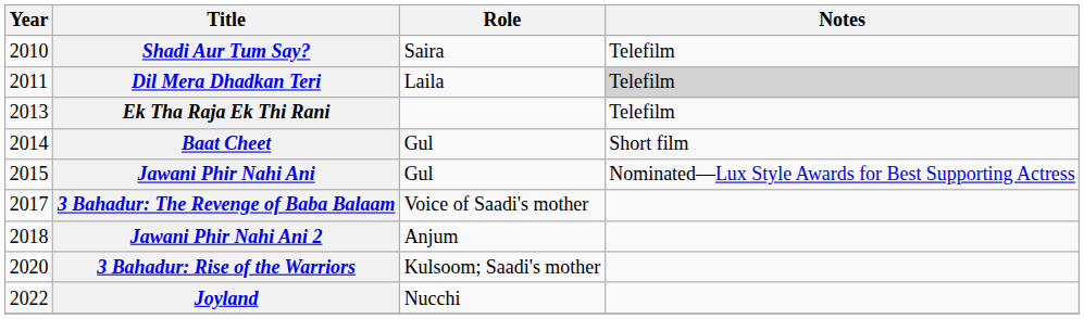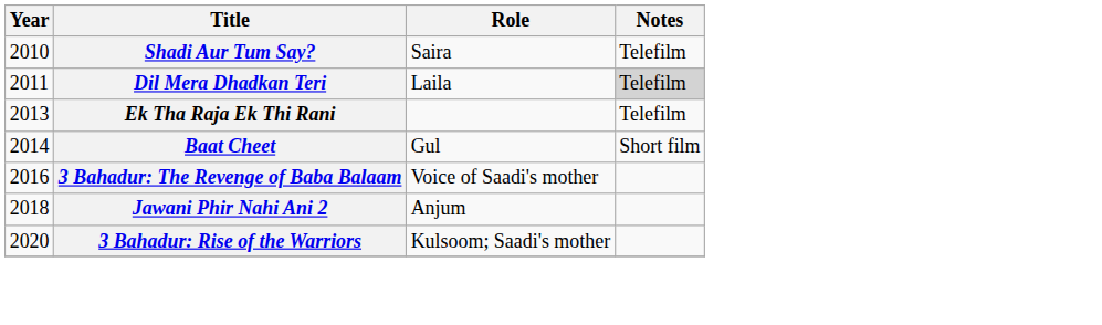- row: 2015 | Jawani Phir Nahi Ani | Gul | Nominated—Lux Style Awards for Best Supporting Actress
3 Bahadur: The Revenge of Baba Balaam | Year: 2017 -> 2016
- row: 2022 | Joyland | Nucchi
